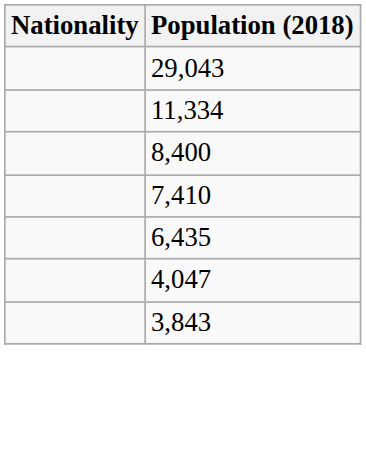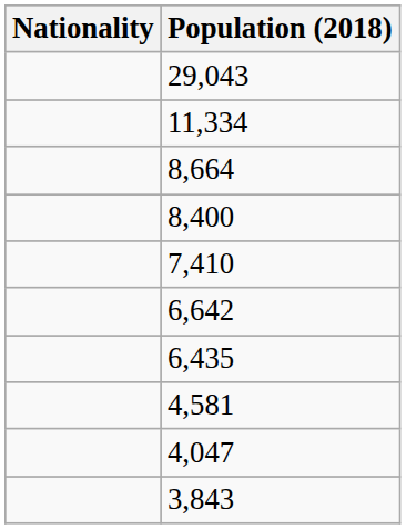+ row: 8,664
+ row: 6,642
+ row: 4,581
